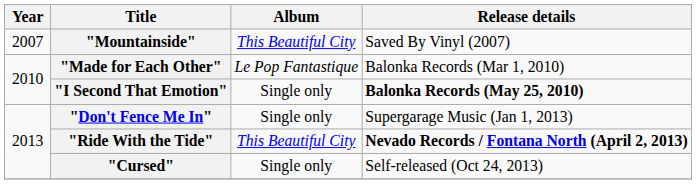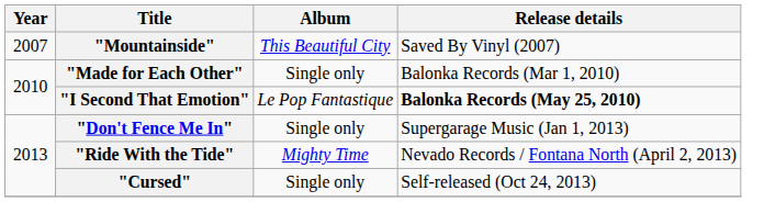"Made for Each Other" | Album: Le Pop Fantastique -> Single only
"I Second That Emotion" | Album: Single only -> Le Pop Fantastique
"Ride With the Tide" | Album: This Beautiful City -> Mighty Time
"Ride With the Tide" | Release details: bold -> normal
